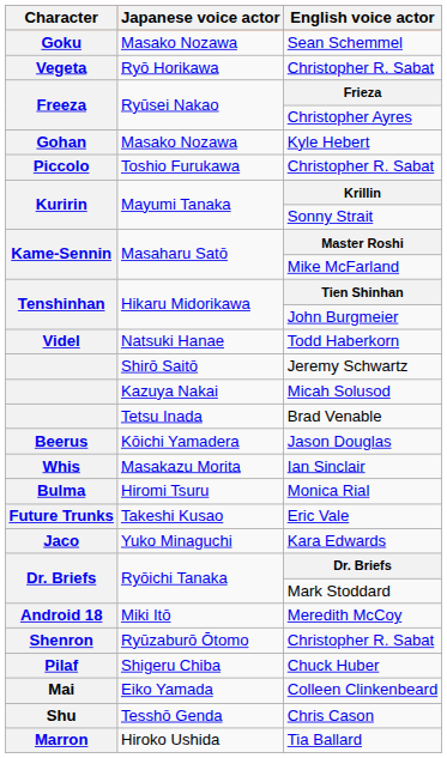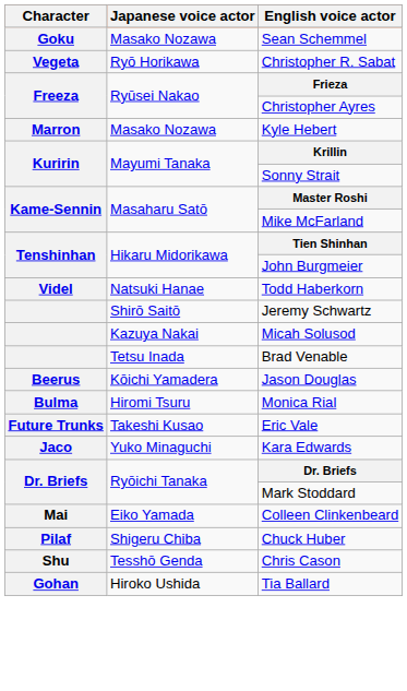Kyle Hebert | Character: Gohan -> Marron
- row: Piccolo | Toshio Furukawa | Christopher R. Sabat
- row: Whis | Masakazu Morita | Ian Sinclair
- row: Android 18 | Miki Itō | Meredith McCoy
- row: Shenron | Ryūzaburō Ōtomo | Christopher R. Sabat
rows swapped: Chuck Huber <-> Colleen Clinkenbeard
Tia Ballard | Character: Marron -> Gohan
